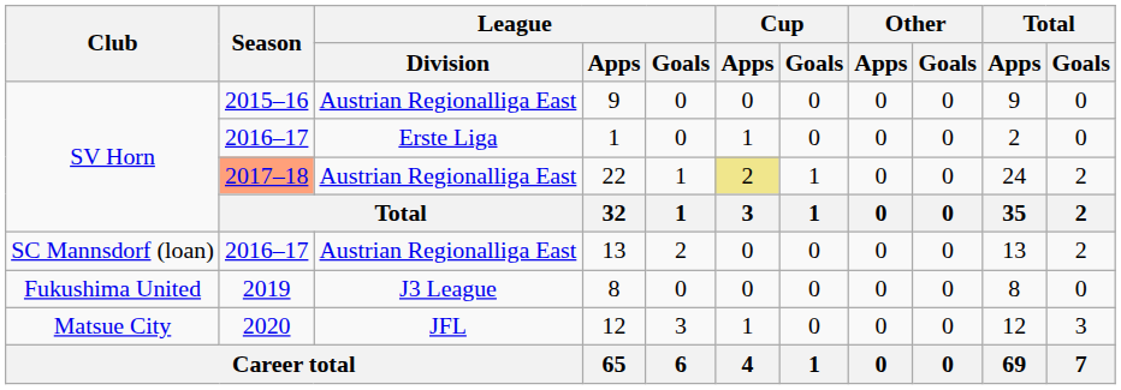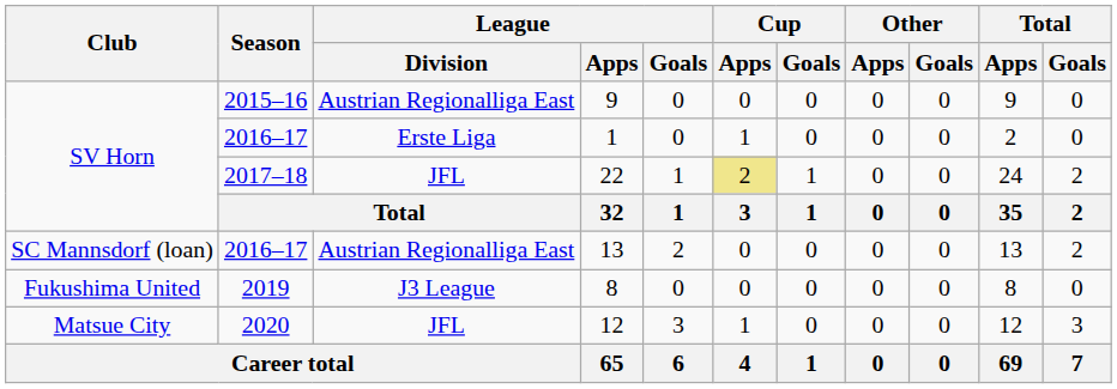22 | Season: lightsalmon background -> no background
22 | League / Division: Austrian Regionalliga East -> JFL
